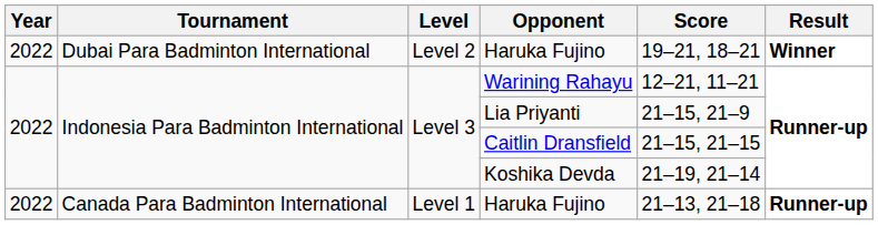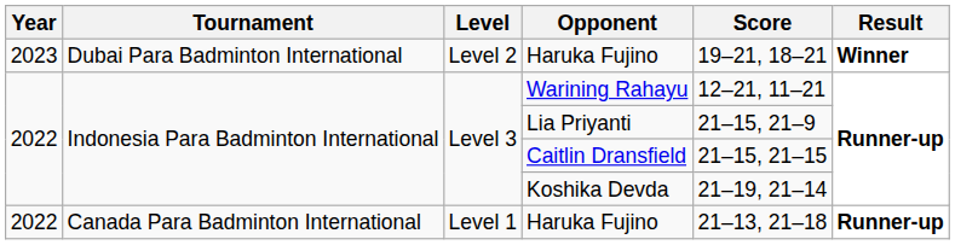Dubai Para Badminton International / Haruka Fujino | Year: 2022 -> 2023
